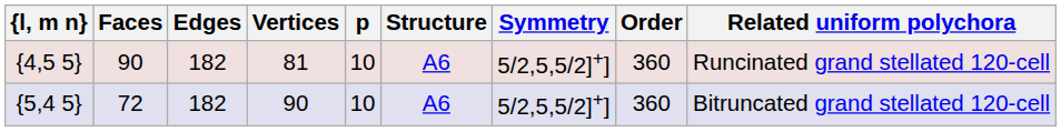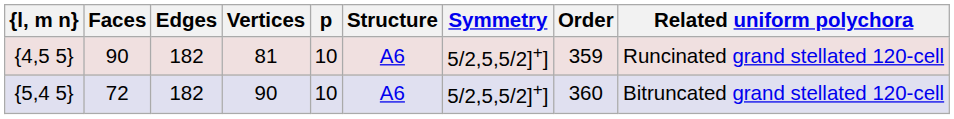{4,5 5} | Order: 360 -> 359
